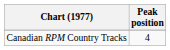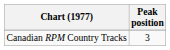Canadian RPM Country Tracks | Peak position: 4 -> 3
